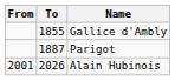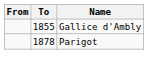Parigot | To: 1887 -> 1878
- row: 2001 | 2026 | Alain Hubinois
